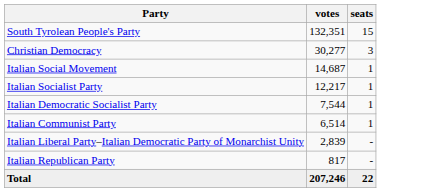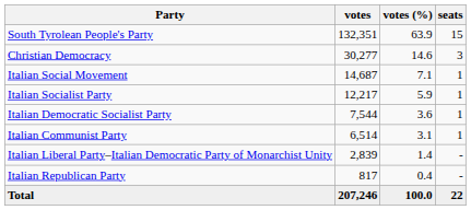+ column: votes (%) | 63.9 | 14.6 | 7.1 | 5.9 | 3.6 | 3.1 | 1.4 | 0.4 | 100.0
